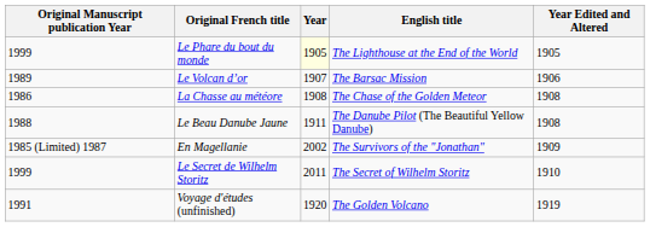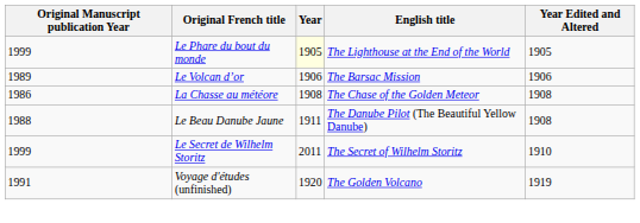Le Volcan d’or | Year: 1907 -> 1906
- row: 1985 (Limited) 1987 | En Magellanie | 2002 | The Survivors of the "Jonathan" | 1909
